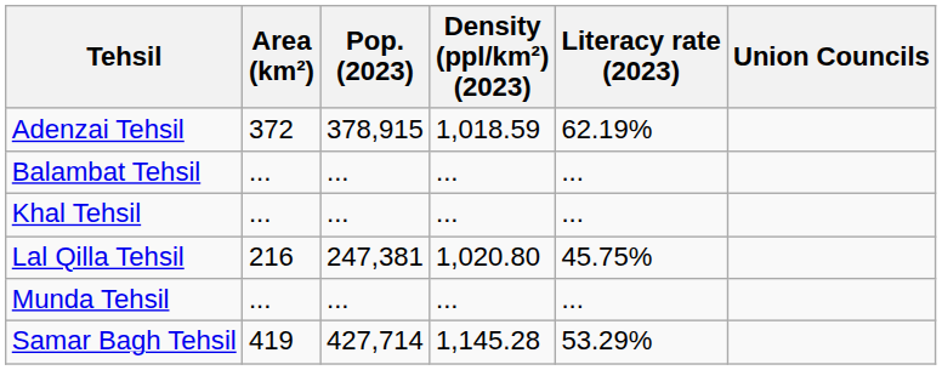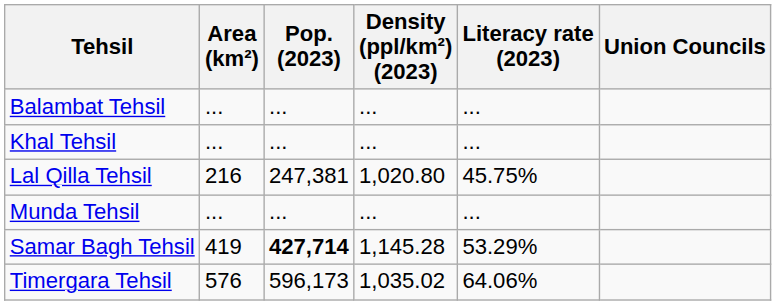- row: Adenzai Tehsil | 372 | 378,915 | 1,018.59 | 62.19%
Samar Bagh Tehsil | Pop. (2023): normal -> bold
+ row: Timergara Tehsil | 576 | 596,173 | 1,035.02 | 64.06%
